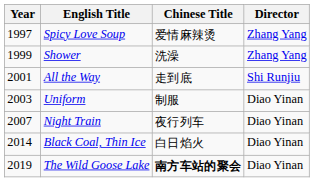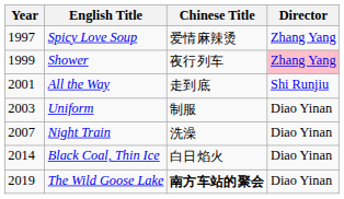Shower | Chinese Title: 洗澡 -> 夜行列车
Shower | Director: no background -> pink background
Night Train | Chinese Title: 夜行列车 -> 洗澡
